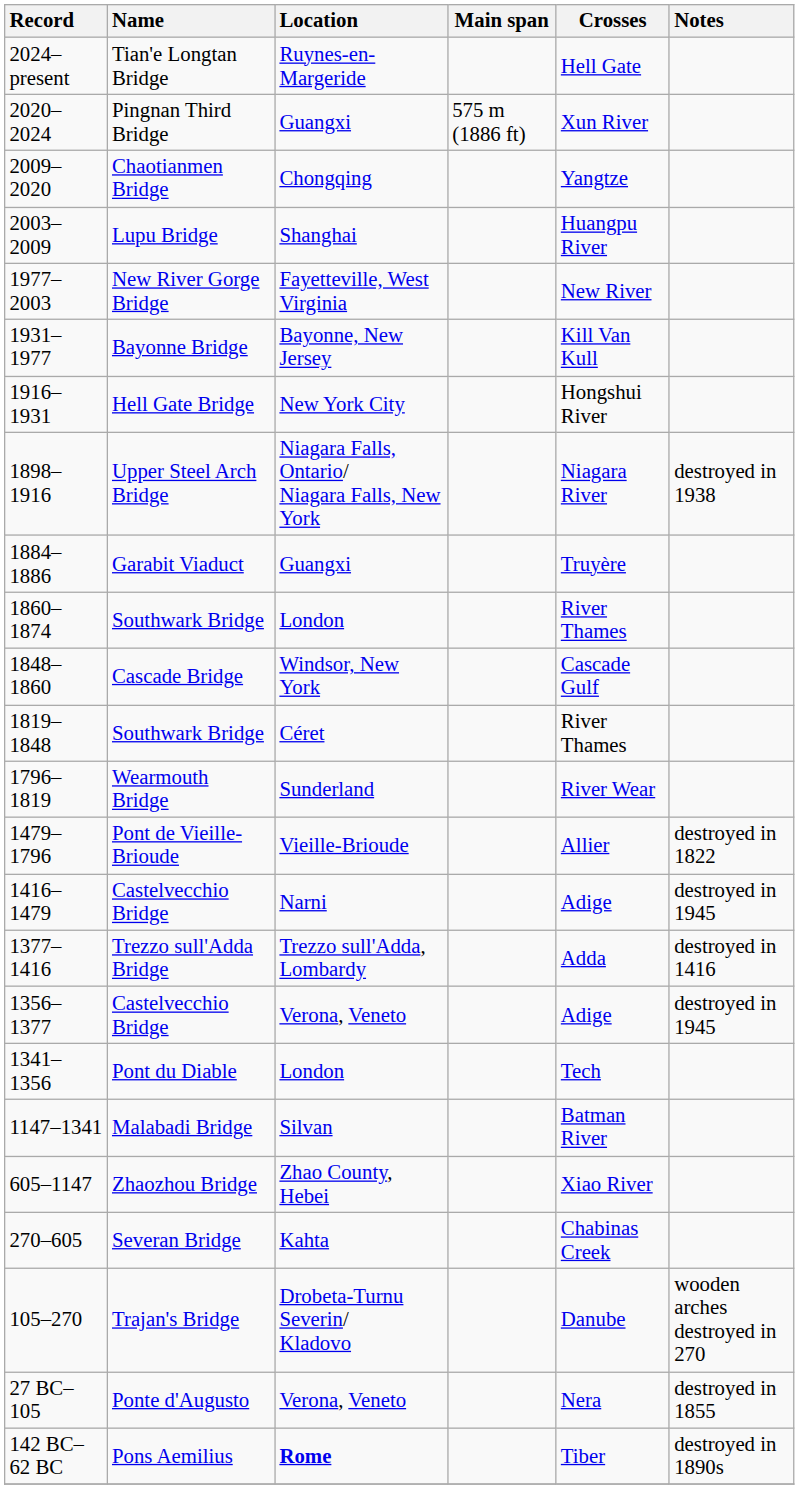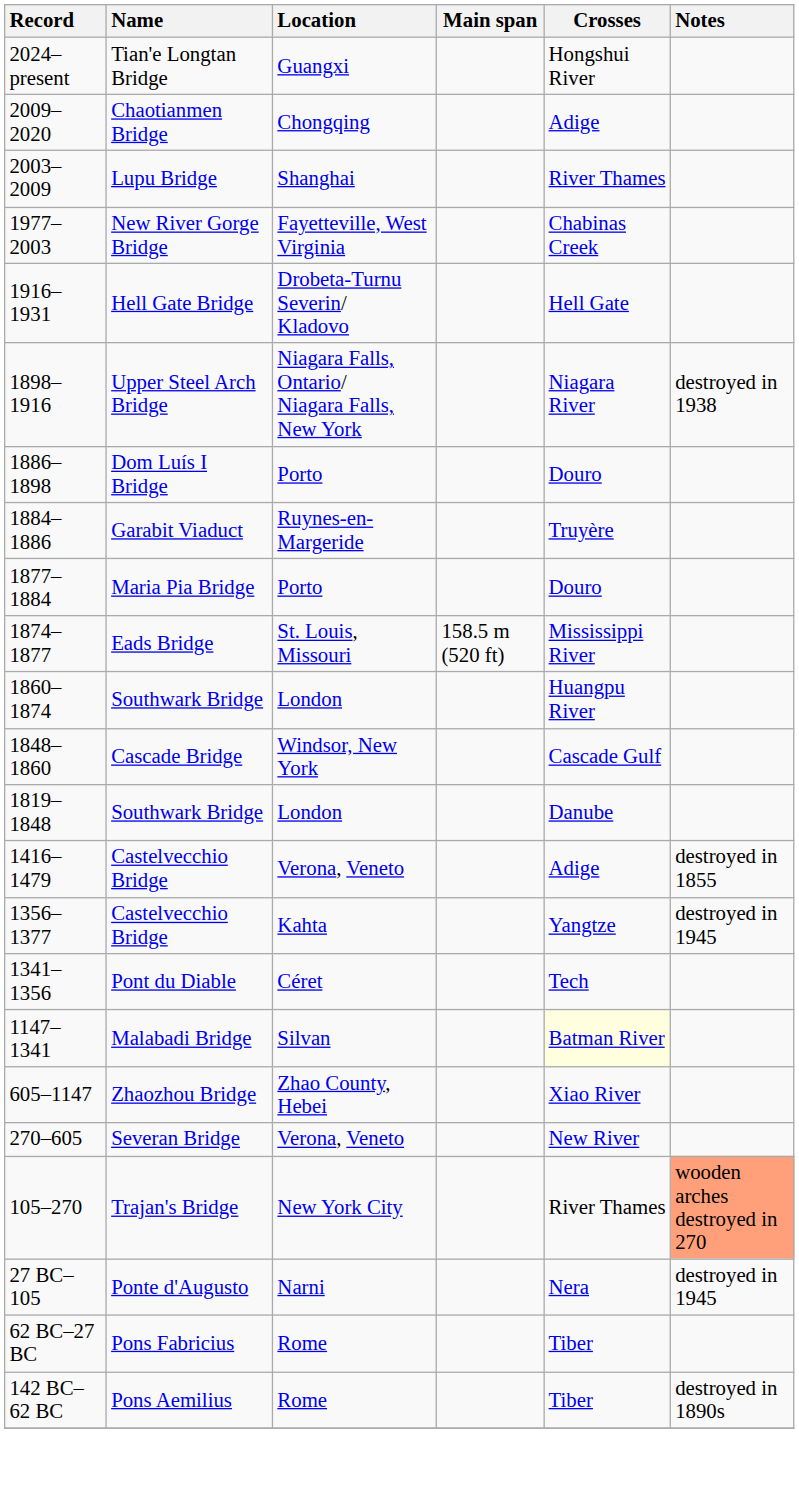Tian'e Longtan Bridge | Location: Ruynes-en-Margeride -> Guangxi
Tian'e Longtan Bridge | Crosses: Hell Gate -> Hongshui River
- row: 2020–2024 | Pingnan Third Bridge | Guangxi | 575 m (1886 ft) | Xun River
Chaotianmen Bridge | Crosses: Yangtze -> Adige
Lupu Bridge | Crosses: Huangpu River -> River Thames
New River Gorge Bridge | Crosses: New River -> Chabinas Creek
- row: 1931–1977 | Bayonne Bridge | Bayonne, New Jersey | Kill Van Kull
Hell Gate Bridge | Location: New York City -> Drobeta-Turnu Severin/ Kladovo
Hell Gate Bridge | Crosses: Hongshui River -> Hell Gate
+ row: 1886–1898 | Dom Luís I Bridge | Porto | Douro
Garabit Viaduct | Location: Guangxi -> Ruynes-en-Margeride
+ row: 1877–1884 | Maria Pia Bridge | Porto | Douro
+ row: 1874–1877 | Eads Bridge | St. Louis, Missouri | 158.5 m (520 ft) | Mississippi River
1860–1874 / Southwark Bridge | Crosses: River Thames -> Huangpu River
1819–1848 / Southwark Bridge | Location: Céret -> London
1819–1848 / Southwark Bridge | Crosses: River Thames -> Danube
- row: 1796–1819 | Wearmouth Bridge | Sunderland | River Wear
- row: 1479–1796 | Pont de Vieille-Brioude | Vieille-Brioude | Allier | destroyed in 1822
1416–1479 / Castelvecchio Bridge | Location: Narni -> Verona, Veneto
1416–1479 / Castelvecchio Bridge | Notes: destroyed in 1945 -> destroyed in 1855
- row: 1377–1416 | Trezzo sull'Adda Bridge | Trezzo sull'Adda, Lombardy | Adda | destroyed in 1416
1356–1377 / Castelvecchio Bridge | Location: Verona, Veneto -> Kahta
1356–1377 / Castelvecchio Bridge | Crosses: Adige -> Yangtze
Pont du Diable | Location: London -> Céret
Malabadi Bridge | Crosses: no background -> lightyellow background
Severan Bridge | Location: Kahta -> Verona, Veneto
Severan Bridge | Crosses: Chabinas Creek -> New River
Trajan's Bridge | Location: Drobeta-Turnu Severin/ Kladovo -> New York City
Trajan's Bridge | Crosses: Danube -> River Thames
Trajan's Bridge | Notes: no background -> lightsalmon background
Ponte d'Augusto | Location: Verona, Veneto -> Narni
Ponte d'Augusto | Notes: destroyed in 1855 -> destroyed in 1945
+ row: 62 BC–27 BC | Pons Fabricius | Rome | Tiber
Pons Aemilius | Location: bold -> normal
